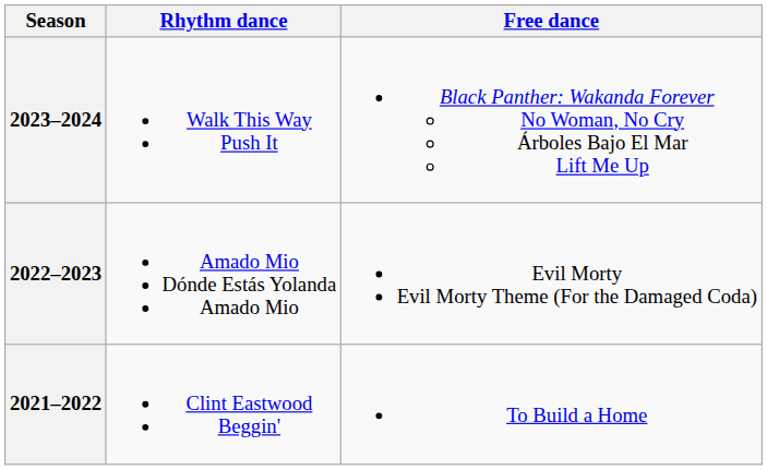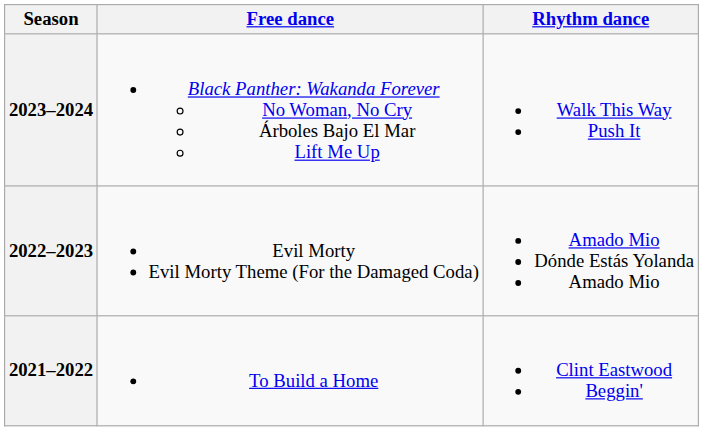columns swapped: Rhythm dance <-> Free dance
